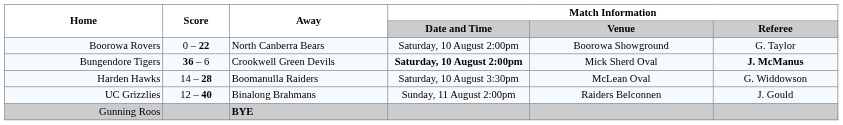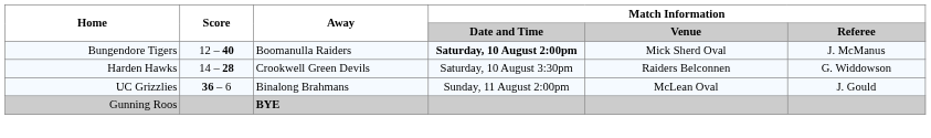- row: Boorowa Rovers | 0 – 22 | North Canberra Bears | Saturday, 10 August 2:00pm | Boorowa Showground | G. Taylor
Bungendore Tigers | Score: 36 – 6 -> 12 – 40
Bungendore Tigers | Away: Crookwell Green Devils -> Boomanulla Raiders
Bungendore Tigers | Match Information / Referee: bold -> normal
Harden Hawks | Away: Boomanulla Raiders -> Crookwell Green Devils
Harden Hawks | Match Information / Venue: McLean Oval -> Raiders Belconnen
UC Grizzlies | Score: 12 – 40 -> 36 – 6
UC Grizzlies | Match Information / Venue: Raiders Belconnen -> McLean Oval
